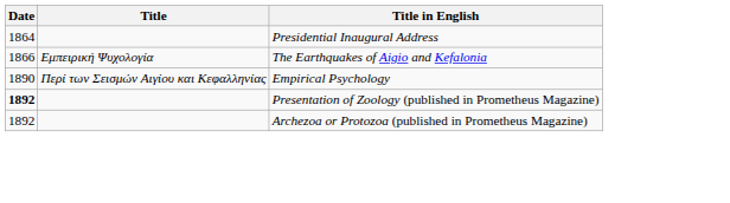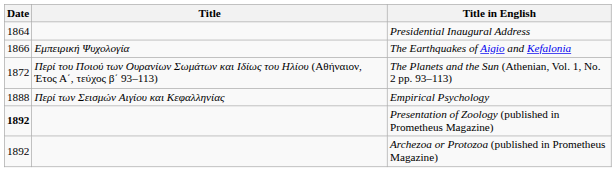+ row: 1872 | Περί του Ποιού των Ουρανίων Σωμάτων και Ιδίως του Ηλίου (Αθήναιον, Έτος Α΄, τεύχος β΄ 93–113) | The Planets and the Sun (Athenian, Vol. 1, No. 2 pp. 93–113)
Empirical Psychology | Date: 1890 -> 1888
